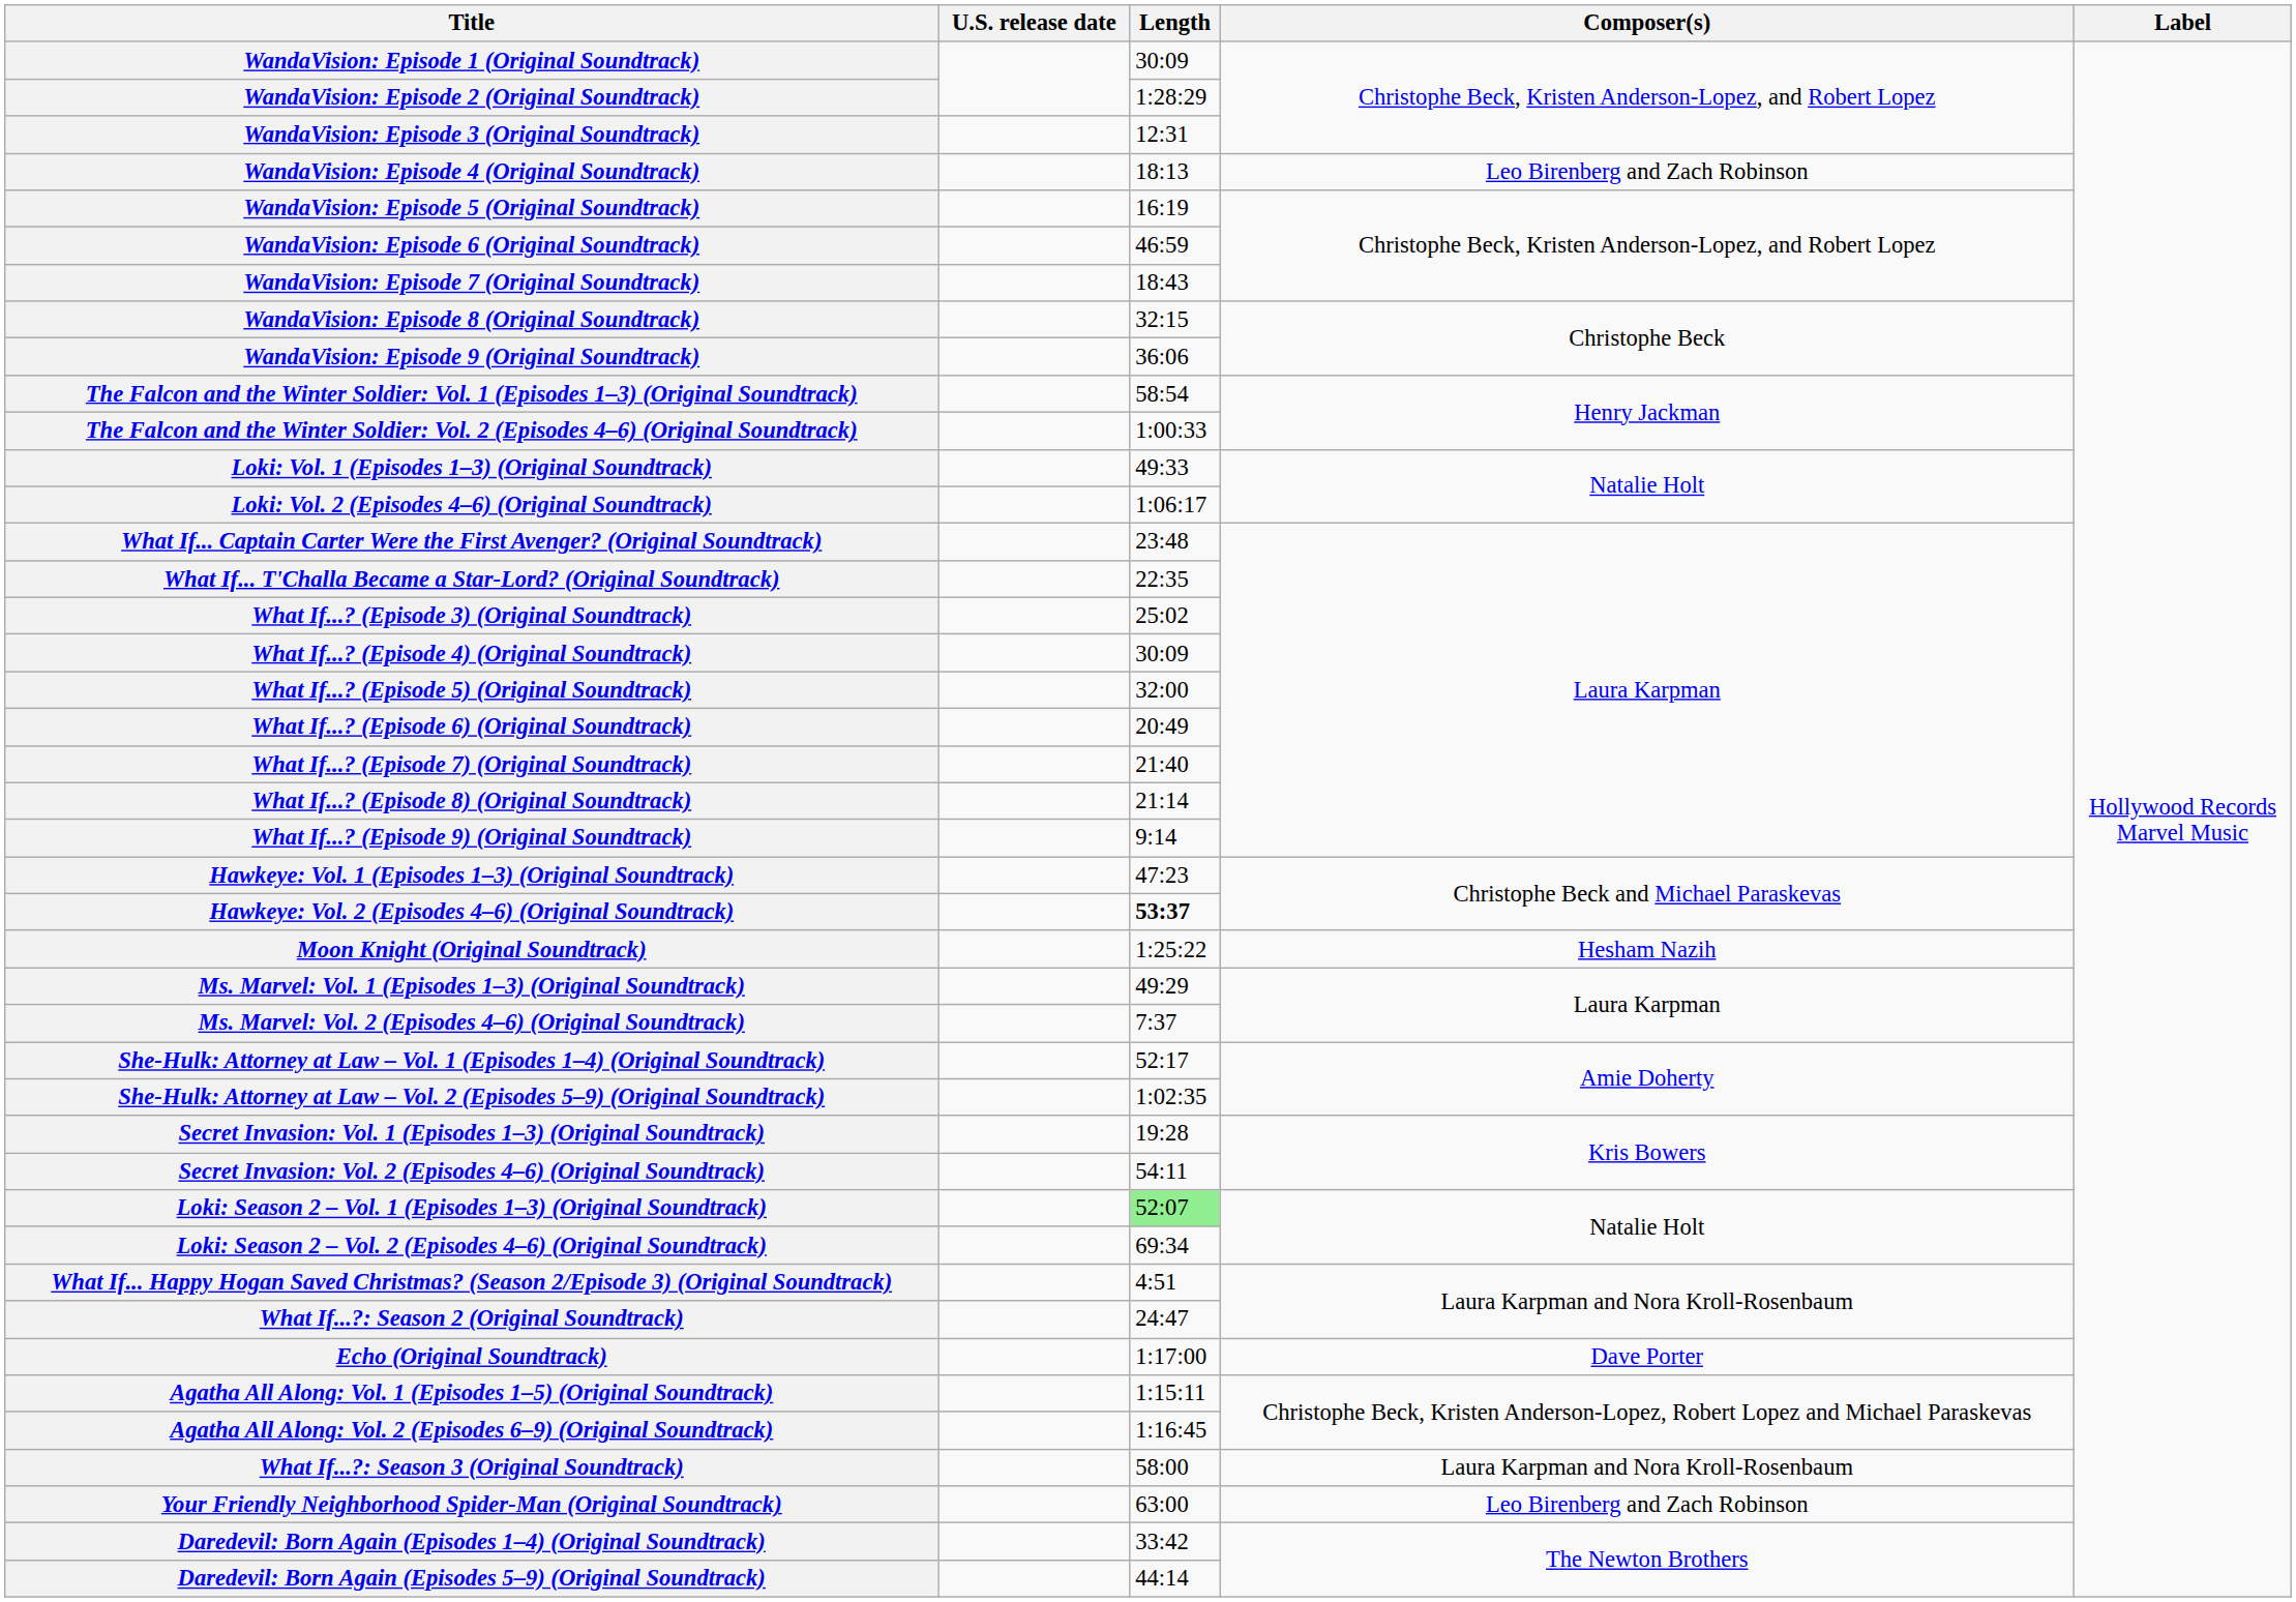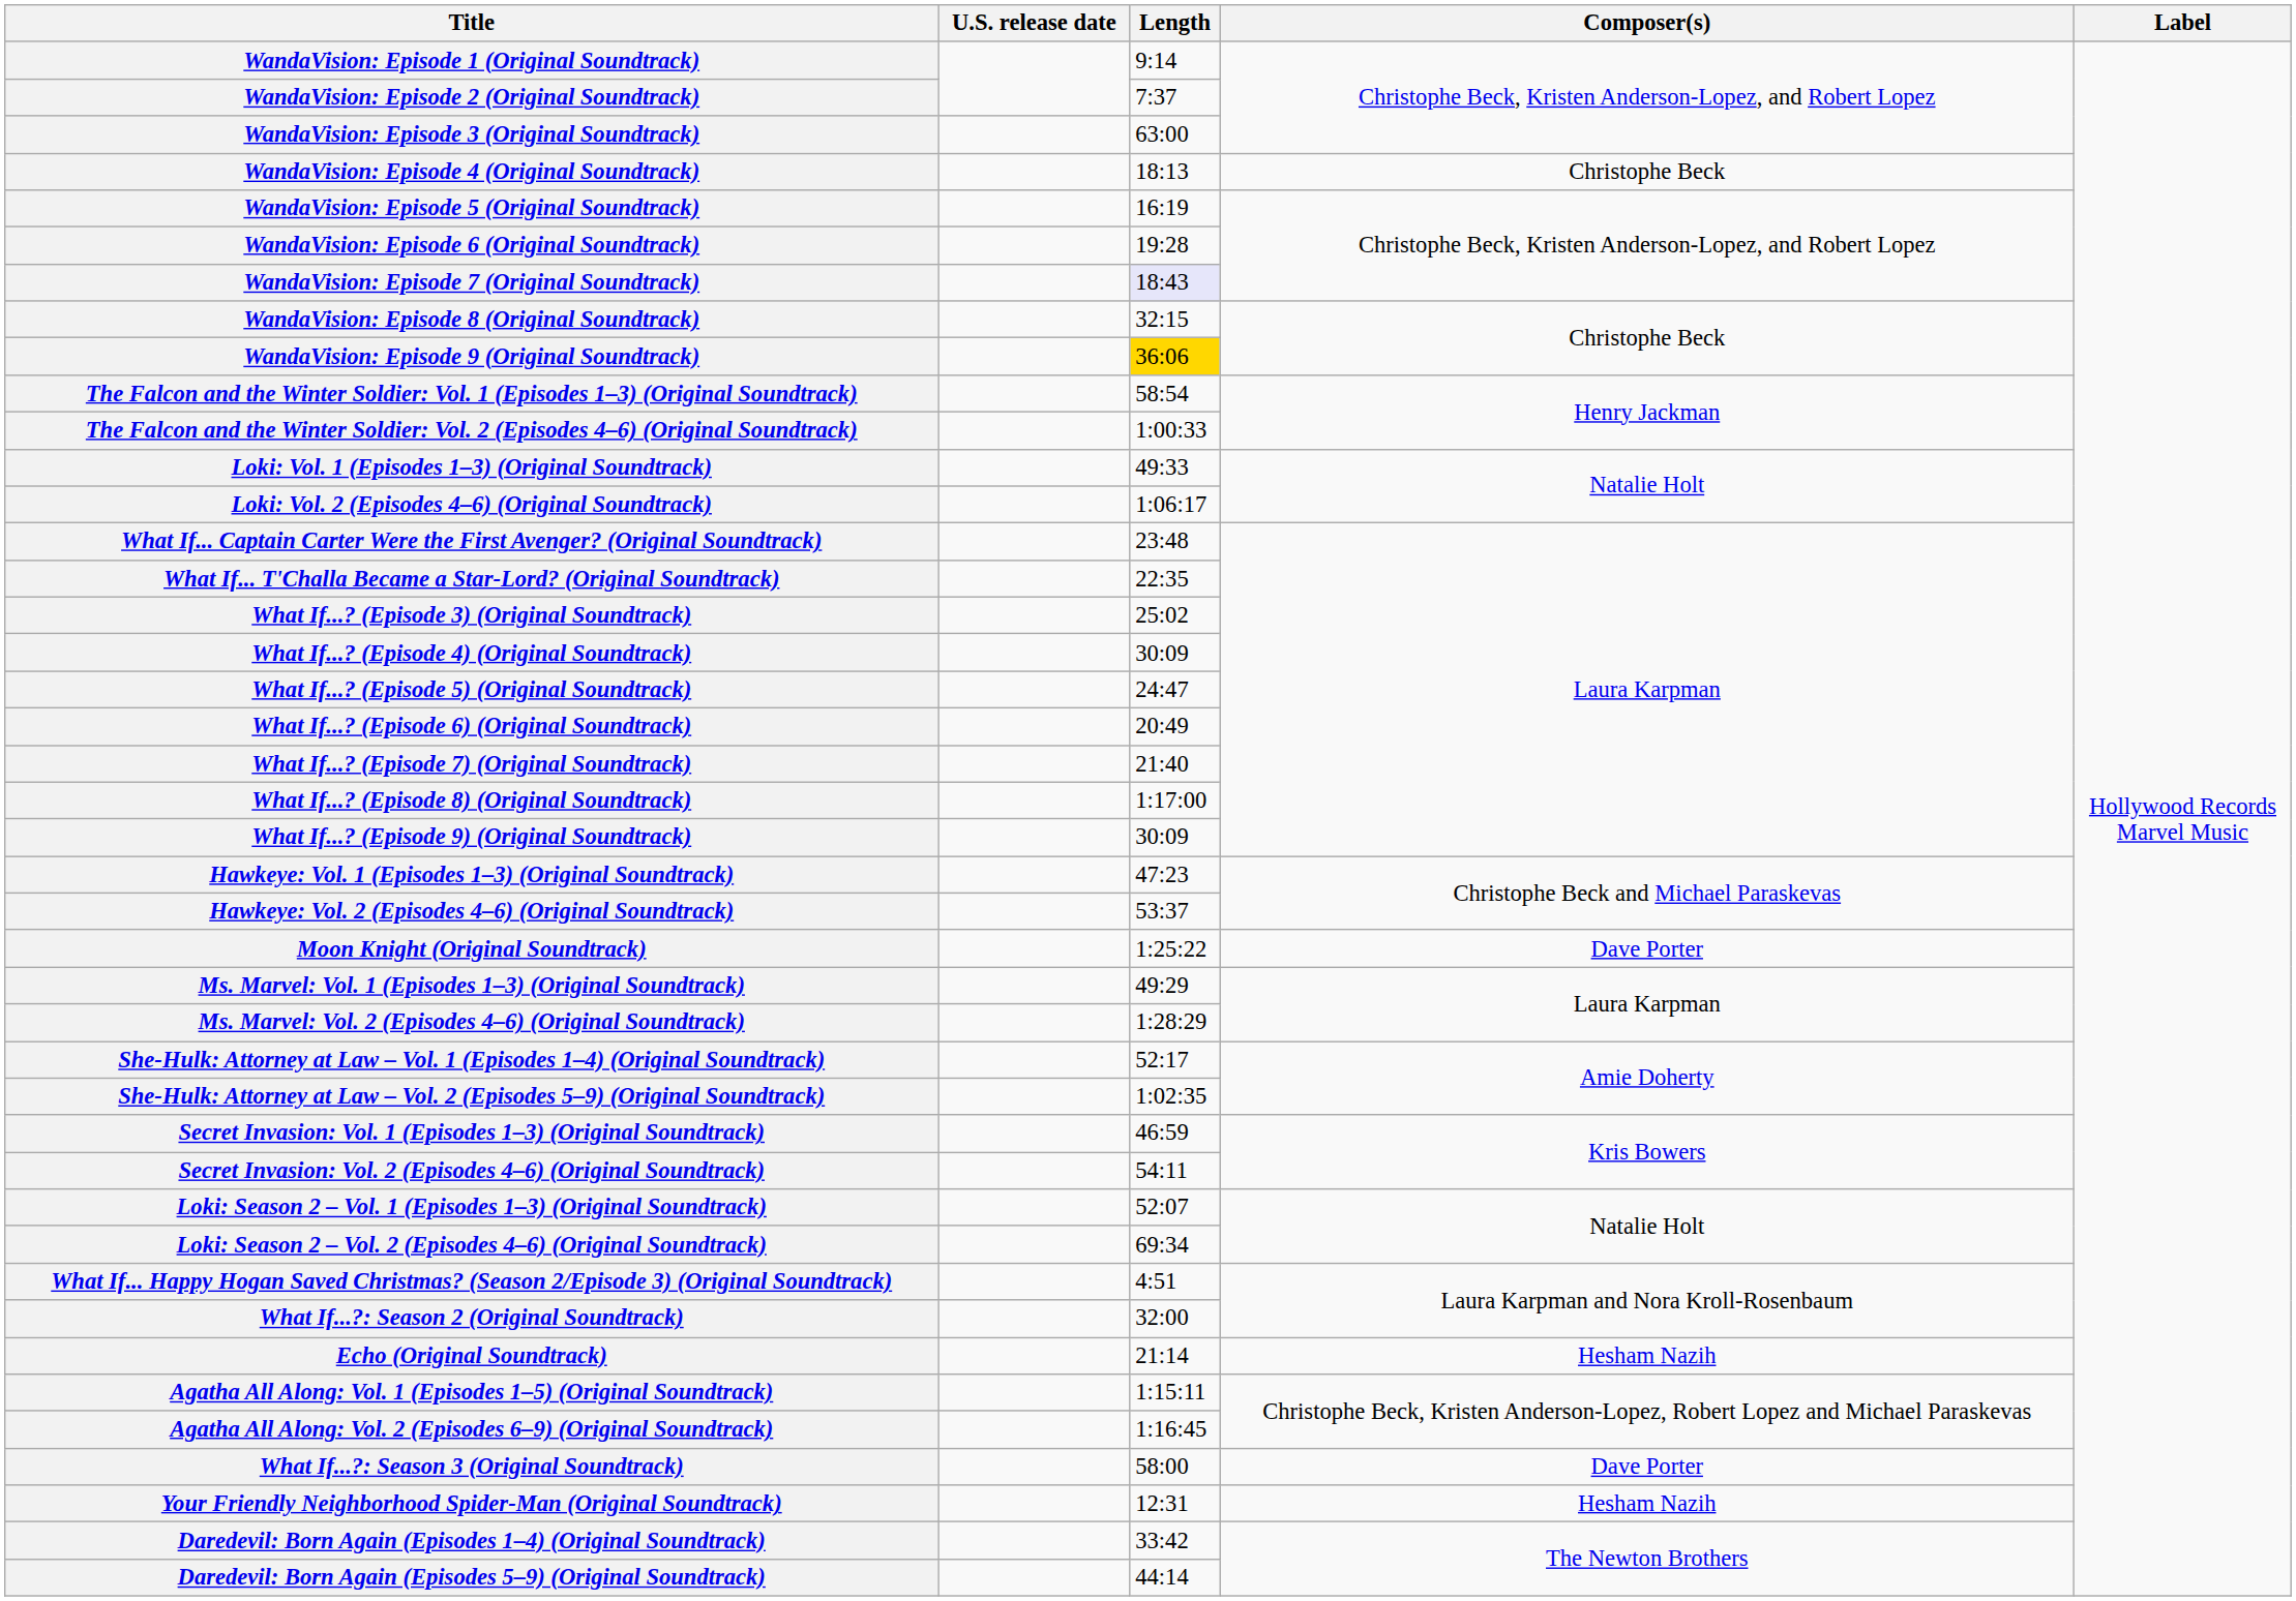WandaVision: Episode 1 (Original Soundtrack) | Length: 30:09 -> 9:14
WandaVision: Episode 2 (Original Soundtrack) | Length: 1:28:29 -> 7:37
WandaVision: Episode 3 (Original Soundtrack) | Length: 12:31 -> 63:00
WandaVision: Episode 4 (Original Soundtrack) | Composer(s): Leo Birenberg and Zach Robinson -> Christophe Beck
WandaVision: Episode 6 (Original Soundtrack) | Length: 46:59 -> 19:28
WandaVision: Episode 7 (Original Soundtrack) | Length: no background -> lavender background
WandaVision: Episode 9 (Original Soundtrack) | Length: no background -> gold background
What If...? (Episode 5) (Original Soundtrack) | Length: 32:00 -> 24:47
What If...? (Episode 8) (Original Soundtrack) | Length: 21:14 -> 1:17:00
What If...? (Episode 9) (Original Soundtrack) | Length: 9:14 -> 30:09
Hawkeye: Vol. 2 (Episodes 4–6) (Original Soundtrack) | Length: bold -> normal
Moon Knight (Original Soundtrack) | Composer(s): Hesham Nazih -> Dave Porter
Ms. Marvel: Vol. 2 (Episodes 4–6) (Original Soundtrack) | Length: 7:37 -> 1:28:29
Secret Invasion: Vol. 1 (Episodes 1–3) (Original Soundtrack) | Length: 19:28 -> 46:59
Loki: Season 2 – Vol. 1 (Episodes 1–3) (Original Soundtrack) | Length: lightgreen background -> no background
What If...?: Season 2 (Original Soundtrack) | Length: 24:47 -> 32:00
Echo (Original Soundtrack) | Length: 1:17:00 -> 21:14
Echo (Original Soundtrack) | Composer(s): Dave Porter -> Hesham Nazih
What If...?: Season 3 (Original Soundtrack) | Composer(s): Laura Karpman and Nora Kroll-Rosenbaum -> Dave Porter
Your Friendly Neighborhood Spider-Man (Original Soundtrack) | Length: 63:00 -> 12:31
Your Friendly Neighborhood Spider-Man (Original Soundtrack) | Composer(s): Leo Birenberg and Zach Robinson -> Hesham Nazih
